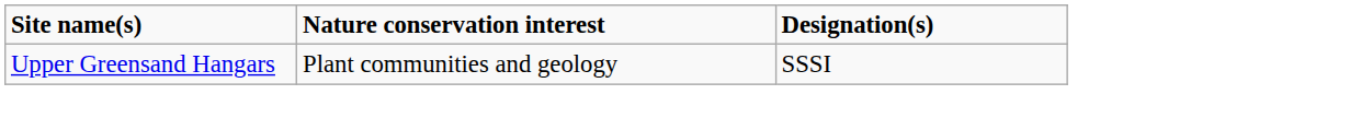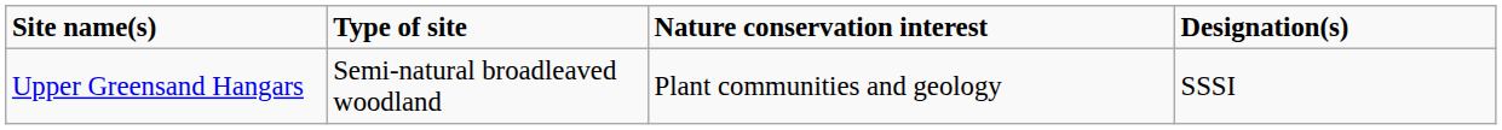+ column: Type of site | Semi-natural broadleaved woodland
